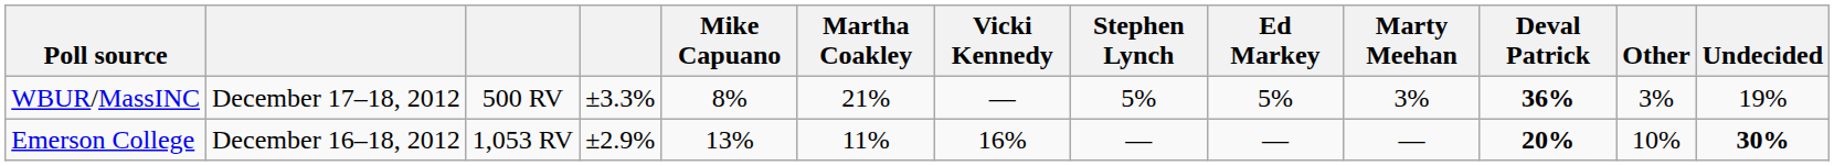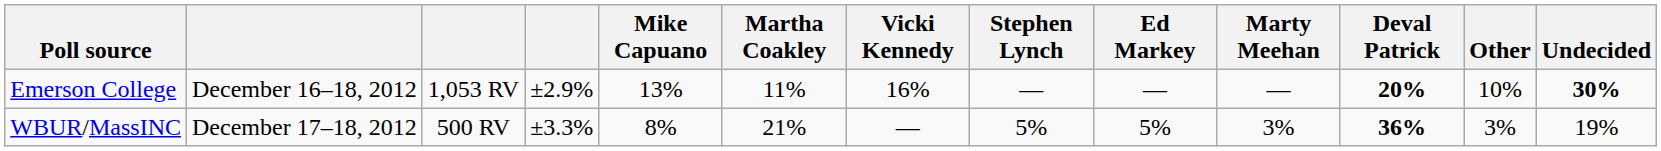rows swapped: Emerson College <-> WBUR/MassINC
